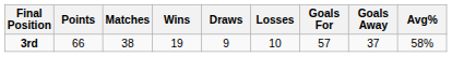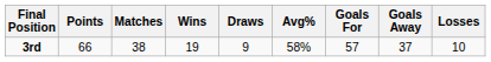columns swapped: Losses <-> Avg%
